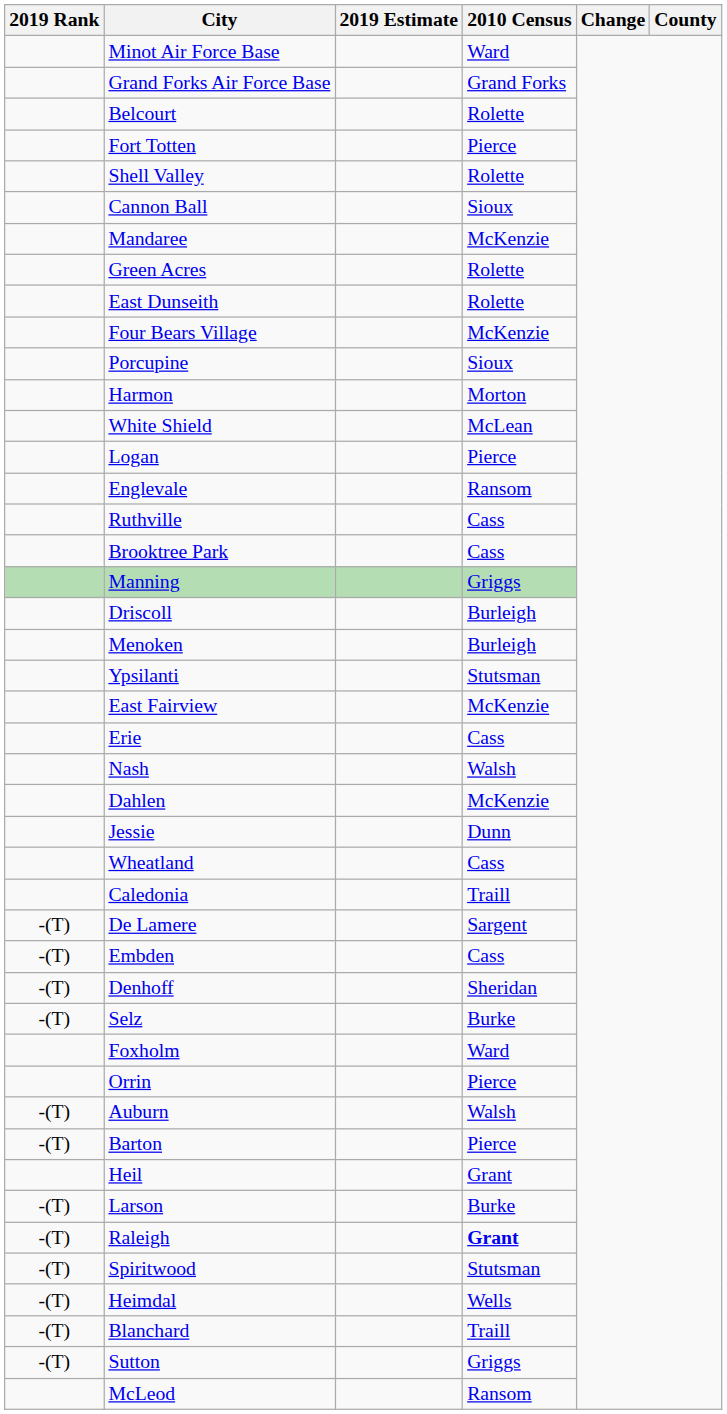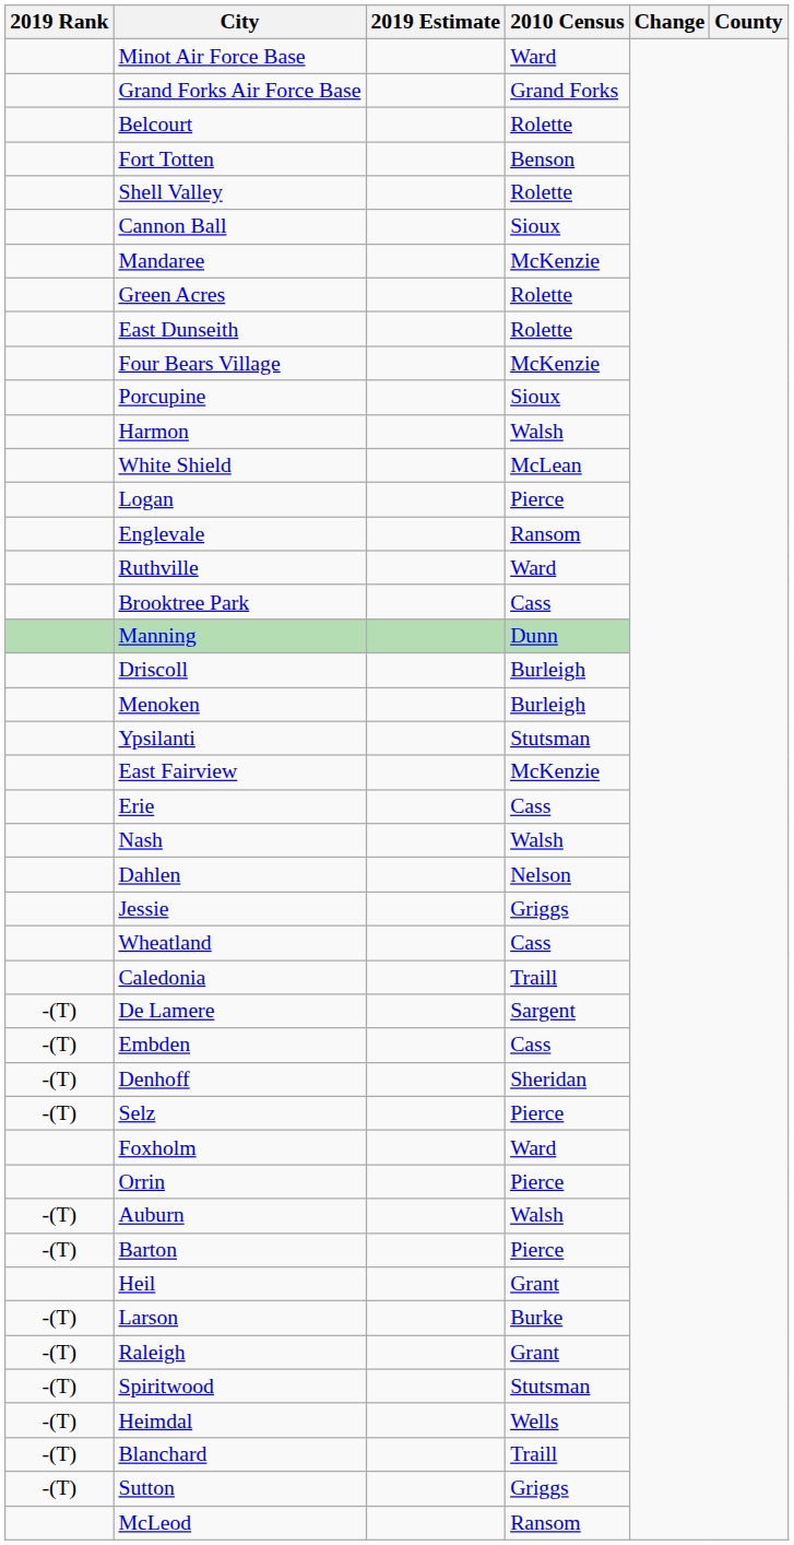Fort Totten | 2010 Census: Pierce -> Benson
Harmon | 2010 Census: Morton -> Walsh
Ruthville | 2010 Census: Cass -> Ward
Manning | 2010 Census: Griggs -> Dunn
Dahlen | 2010 Census: McKenzie -> Nelson
Jessie | 2010 Census: Dunn -> Griggs
Selz | 2010 Census: Burke -> Pierce
Raleigh | 2010 Census: bold -> normal
